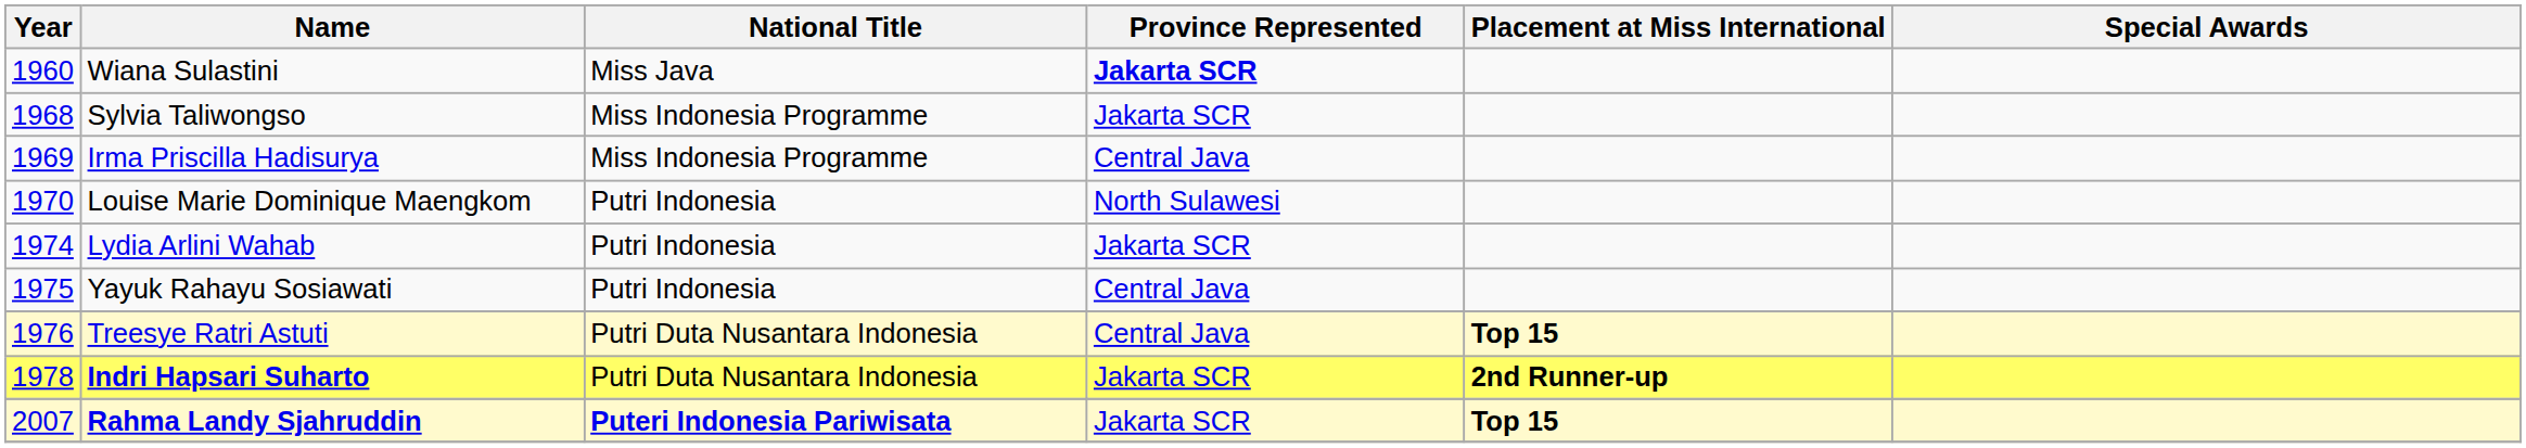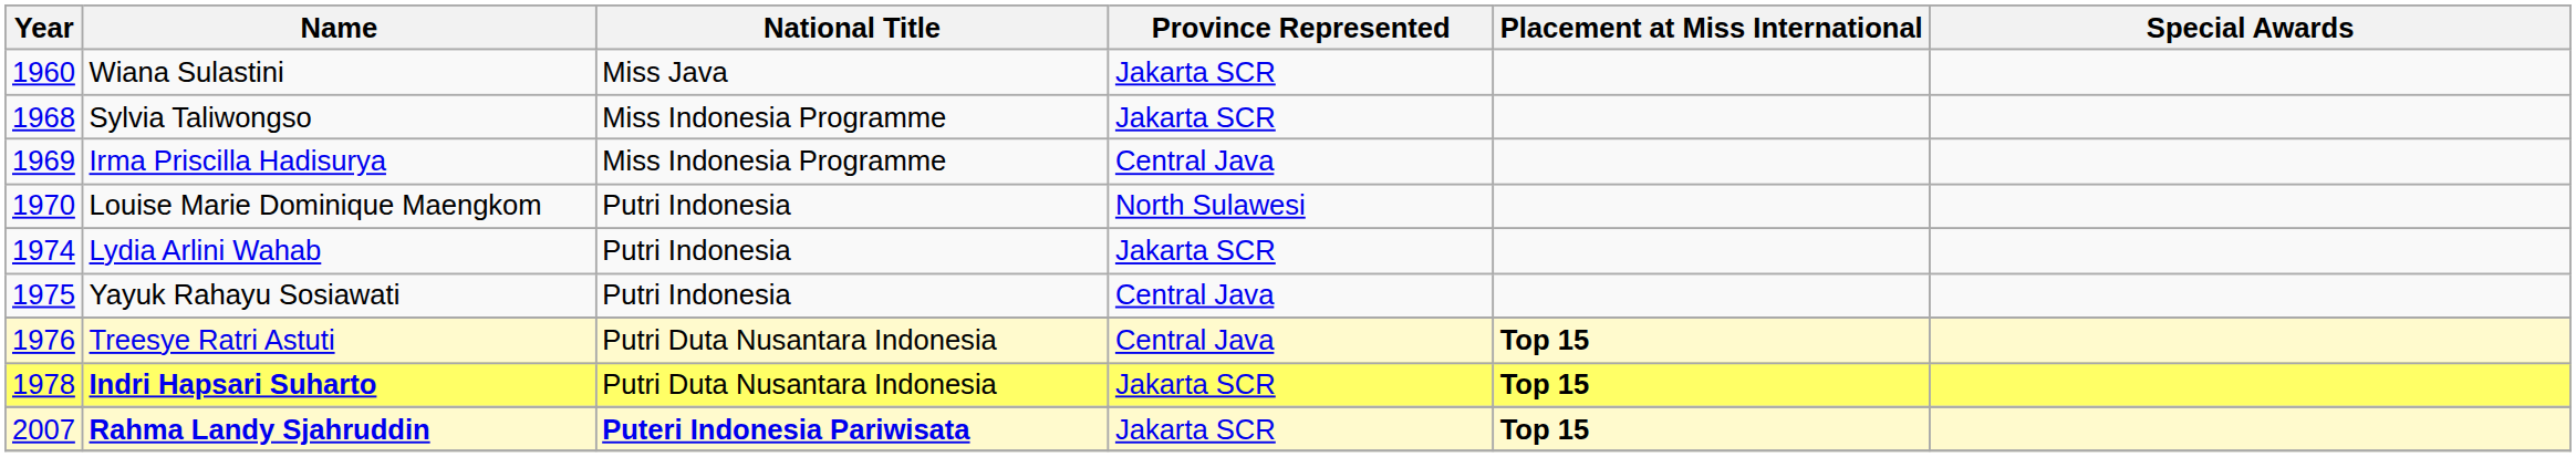Wiana Sulastini | Province Represented: bold -> normal
Indri Hapsari Suharto | Placement at Miss International: 2nd Runner-up -> Top 15
